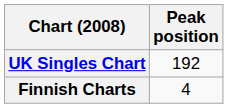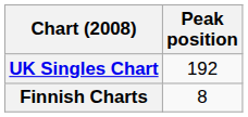Finnish Charts | Peak position: 4 -> 8
